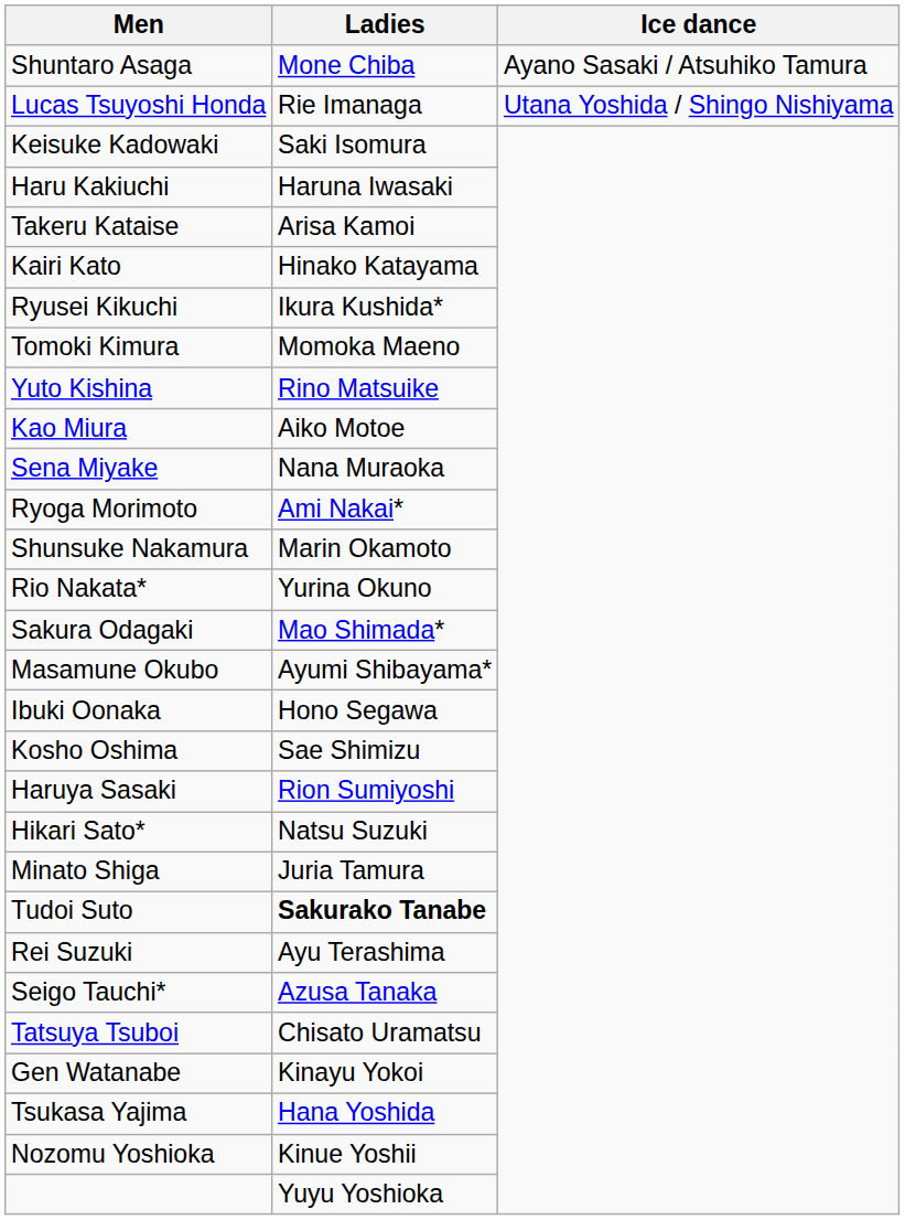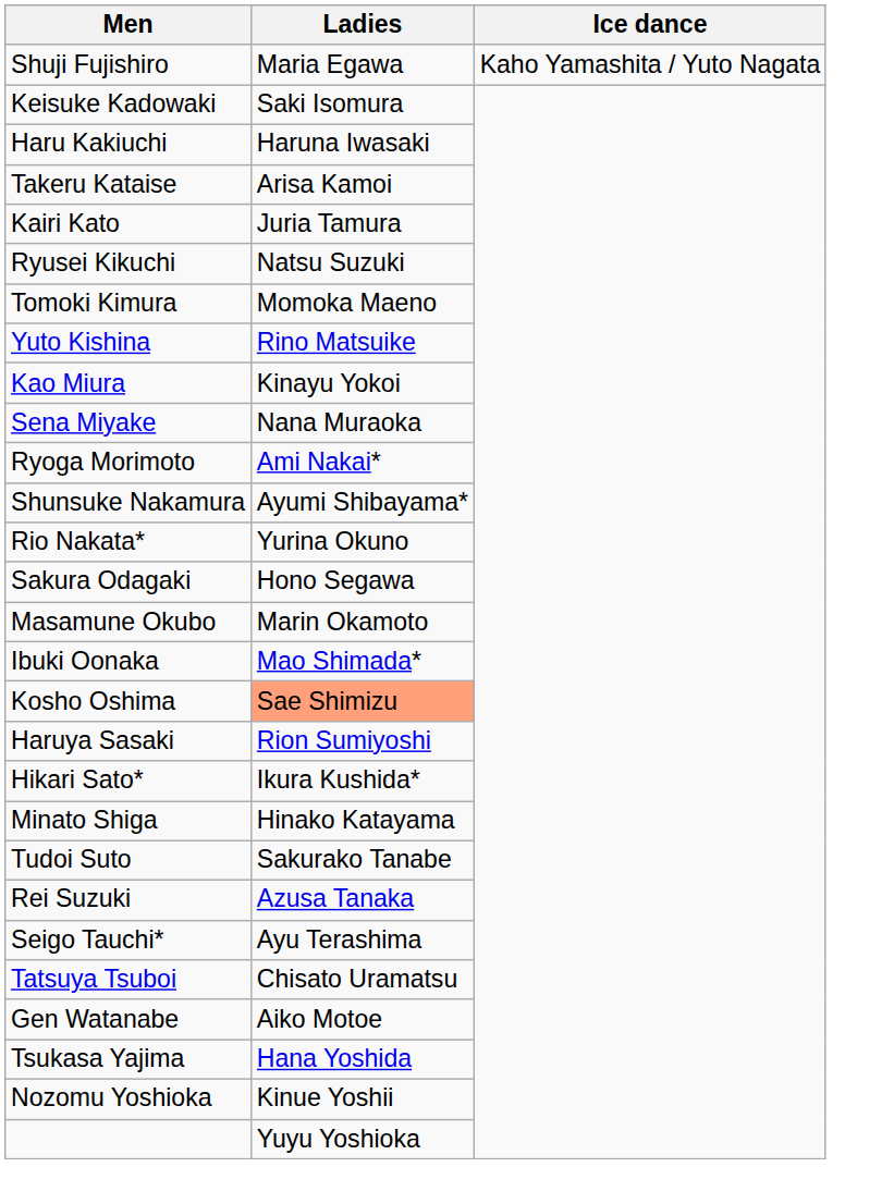- row: Shuntaro Asaga | Mone Chiba | Ayano Sasaki / Atsuhiko Tamura
+ row: Shuji Fujishiro | Maria Egawa | Kaho Yamashita / Yuto Nagata
- row: Lucas Tsuyoshi Honda | Rie Imanaga | Utana Yoshida / Shingo Nishiyama
Kairi Kato | Ladies: Hinako Katayama -> Juria Tamura
Ryusei Kikuchi | Ladies: Ikura Kushida* -> Natsu Suzuki
Kao Miura | Ladies: Aiko Motoe -> Kinayu Yokoi
Shunsuke Nakamura | Ladies: Marin Okamoto -> Ayumi Shibayama*
Sakura Odagaki | Ladies: Mao Shimada* -> Hono Segawa
Masamune Okubo | Ladies: Ayumi Shibayama* -> Marin Okamoto
Ibuki Oonaka | Ladies: Hono Segawa -> Mao Shimada*
Kosho Oshima | Ladies: no background -> lightsalmon background
Hikari Sato* | Ladies: Natsu Suzuki -> Ikura Kushida*
Minato Shiga | Ladies: Juria Tamura -> Hinako Katayama
Tudoi Suto | Ladies: bold -> normal
Rei Suzuki | Ladies: Ayu Terashima -> Azusa Tanaka
Seigo Tauchi* | Ladies: Azusa Tanaka -> Ayu Terashima
Gen Watanabe | Ladies: Kinayu Yokoi -> Aiko Motoe
